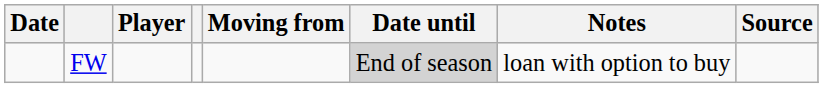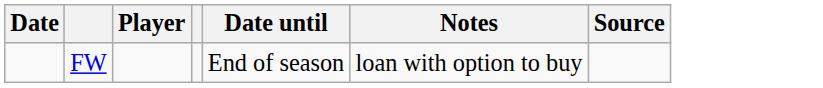- column: Moving from
FW | Date until: lightgrey background -> no background
